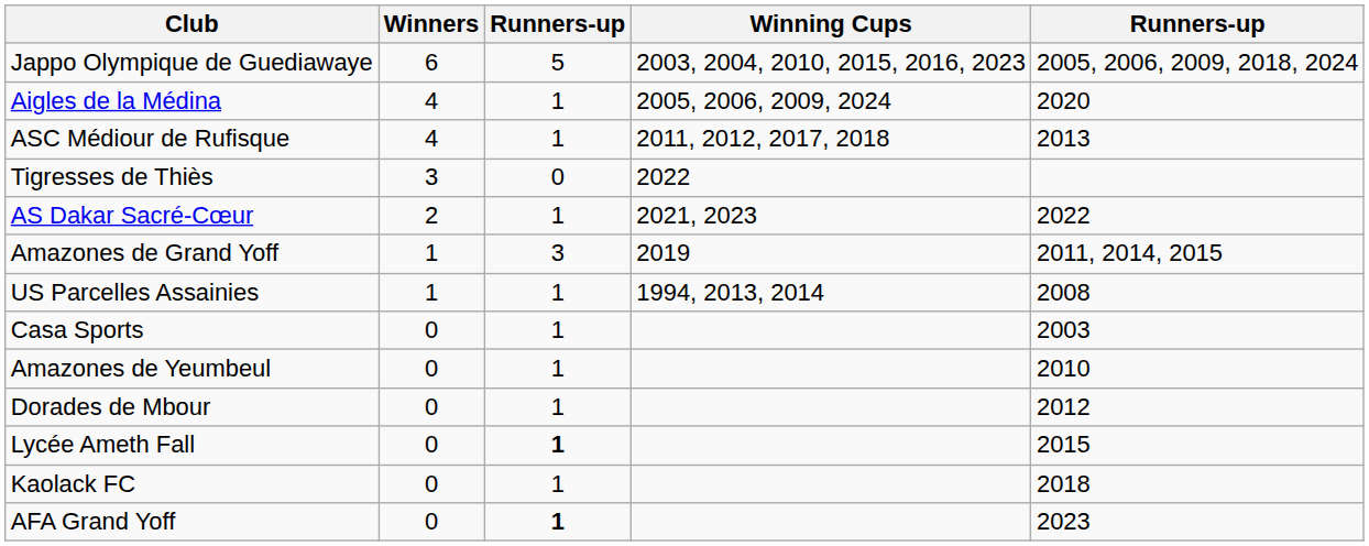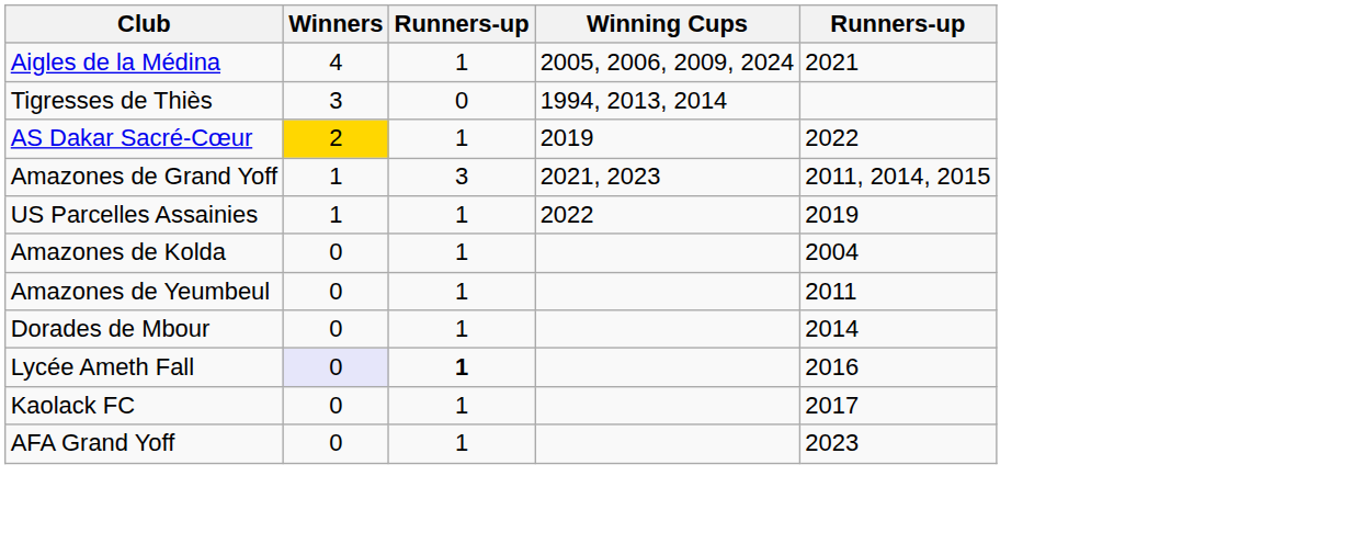- row: Jappo Olympique de Guediawaye | 6 | 5 | 2003, 2004, 2010, 2015, 2016, 2023 | 2005, 2006, 2009, 2018, 2024
Aigles de la Médina | column 5: 2020 -> 2021
- row: ASC Médiour de Rufisque | 4 | 1 | 2011, 2012, 2017, 2018 | 2013
Tigresses de Thiès | Winning Cups: 2022 -> 1994, 2013, 2014
AS Dakar Sacré-Cœur | Winners: no background -> gold background
AS Dakar Sacré-Cœur | Winning Cups: 2021, 2023 -> 2019
Amazones de Grand Yoff | Winning Cups: 2019 -> 2021, 2023
US Parcelles Assainies | Winning Cups: 1994, 2013, 2014 -> 2022
US Parcelles Assainies | column 5: 2008 -> 2019
- row: Casa Sports | 0 | 1 | 2003
+ row: Amazones de Kolda | 0 | 1 | 2004
Amazones de Yeumbeul | column 5: 2010 -> 2011
Dorades de Mbour | column 5: 2012 -> 2014
Lycée Ameth Fall | Winners: no background -> lavender background
Lycée Ameth Fall | column 5: 2015 -> 2016
Kaolack FC | column 5: 2018 -> 2017
AFA Grand Yoff | column 3: bold -> normal
